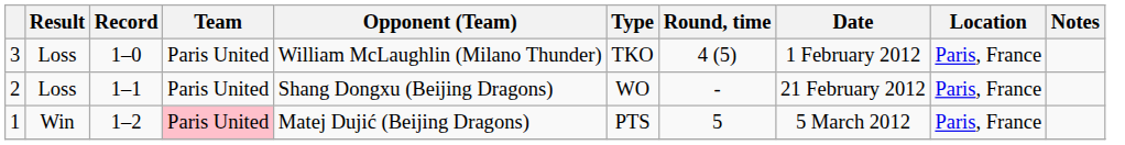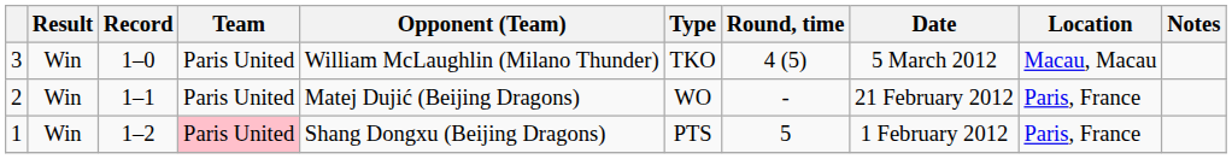3 | Result: Loss -> Win
3 | Date: 1 February 2012 -> 5 March 2012
3 | Location: Paris, France -> Macau, Macau
2 | Result: Loss -> Win
2 | Opponent (Team): Shang Dongxu (Beijing Dragons) -> Matej Dujić (Beijing Dragons)
1 | Opponent (Team): Matej Dujić (Beijing Dragons) -> Shang Dongxu (Beijing Dragons)
1 | Date: 5 March 2012 -> 1 February 2012
